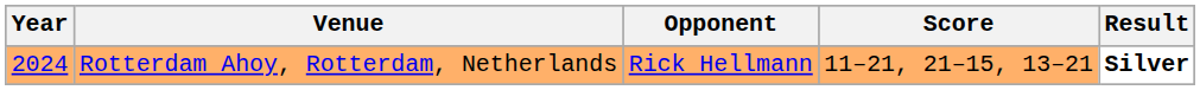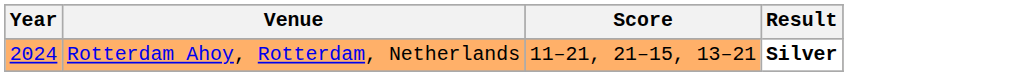- column: Opponent | Rick Hellmann
